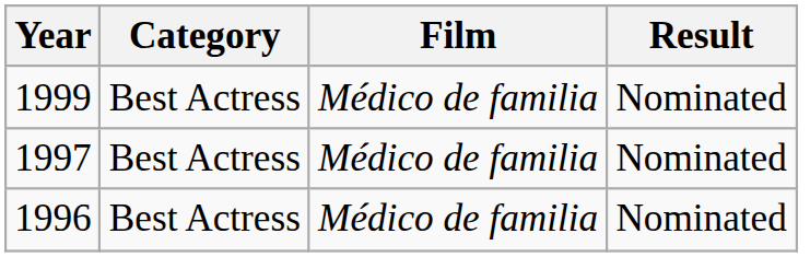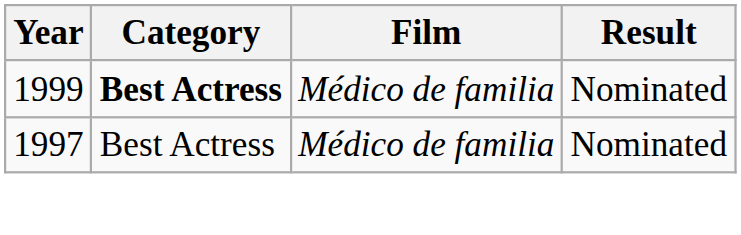1999 | Category: normal -> bold
- row: 1996 | Best Actress | Médico de familia | Nominated
